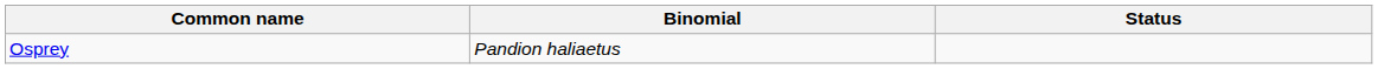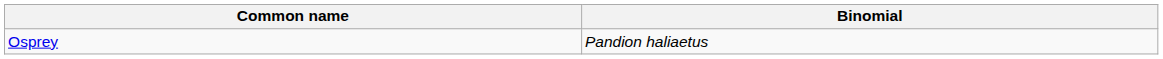- column: Status
